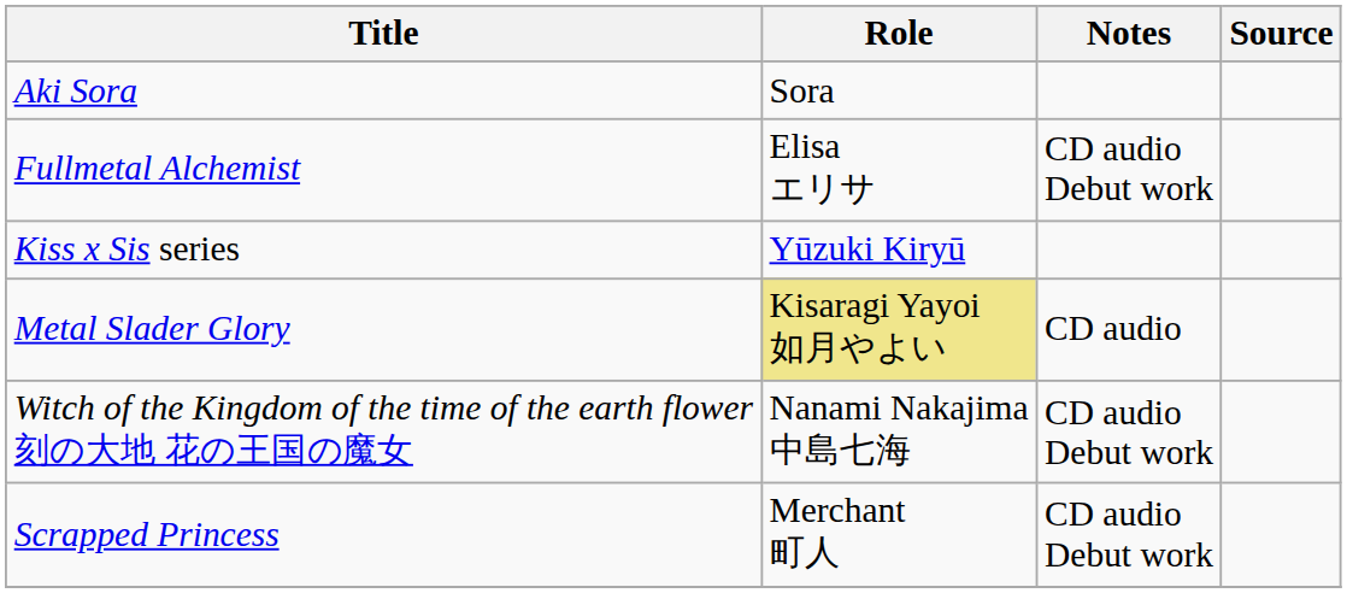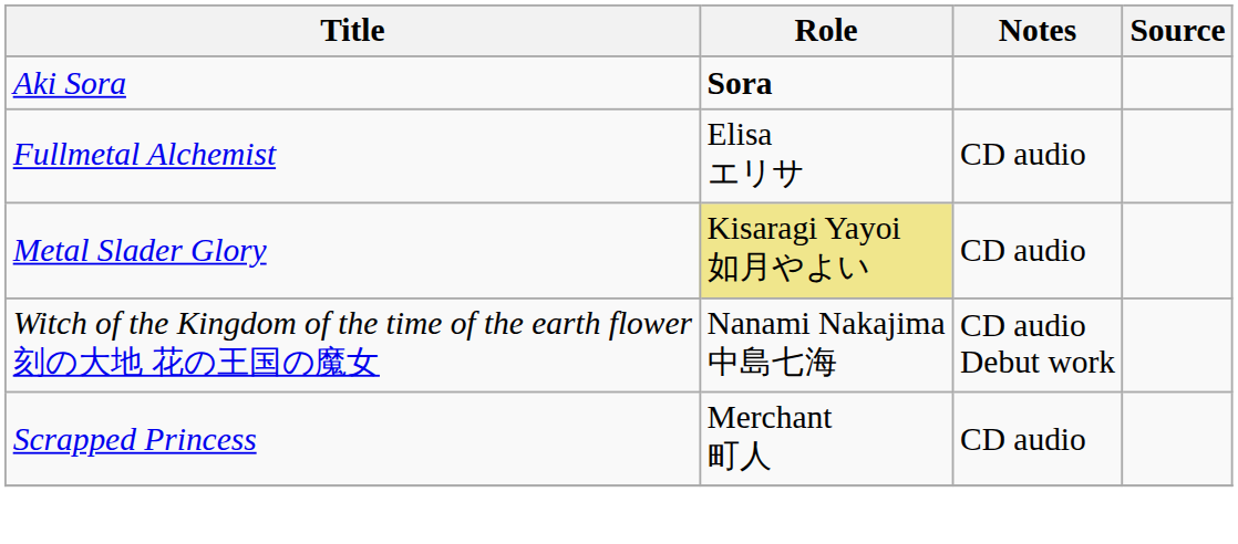Aki Sora | Role: normal -> bold
Fullmetal Alchemist | Notes: CD audio Debut work -> CD audio
- row: Kiss x Sis series | Yūzuki Kiryū
Scrapped Princess | Notes: CD audio Debut work -> CD audio
